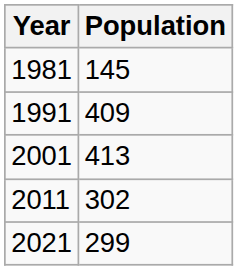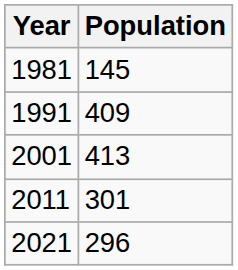2011 | Population: 302 -> 301
2021 | Population: 299 -> 296
